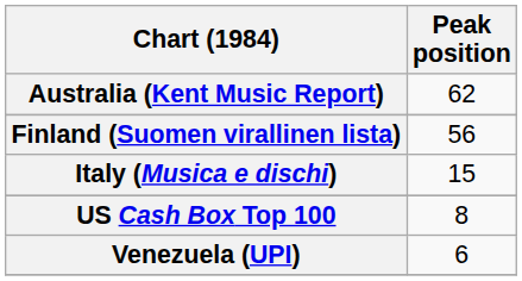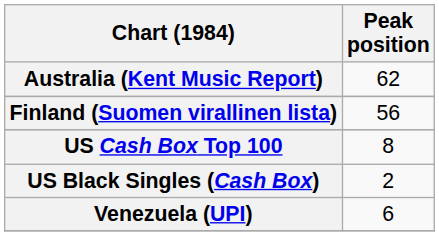- row: Italy (Musica e dischi) | 15
+ row: US Black Singles (Cash Box) | 2
